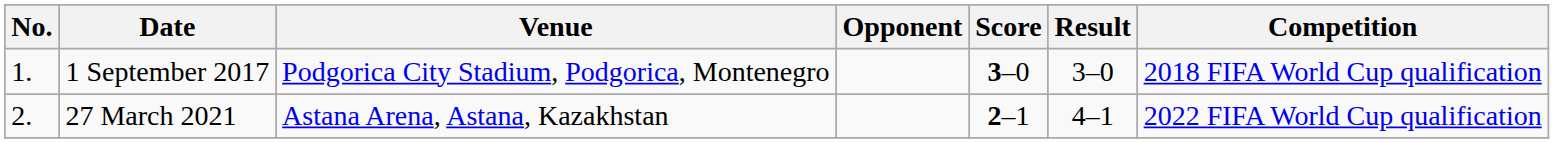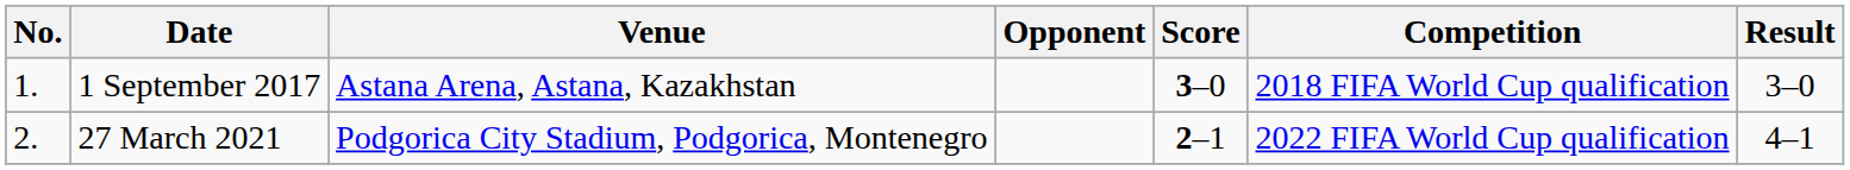columns swapped: Result <-> Competition
1 September 2017 | Venue: Podgorica City Stadium, Podgorica, Montenegro -> Astana Arena, Astana, Kazakhstan
27 March 2021 | Venue: Astana Arena, Astana, Kazakhstan -> Podgorica City Stadium, Podgorica, Montenegro
